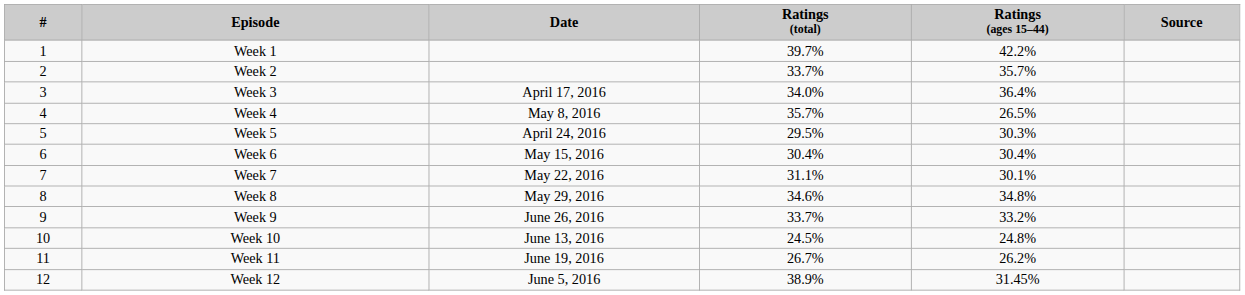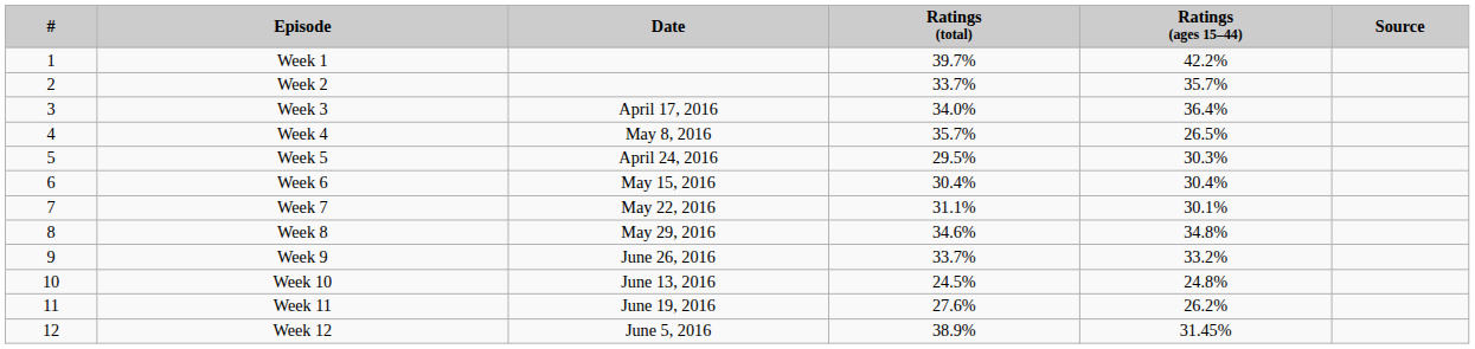Week 11 | Ratings (total): 26.7% -> 27.6%
